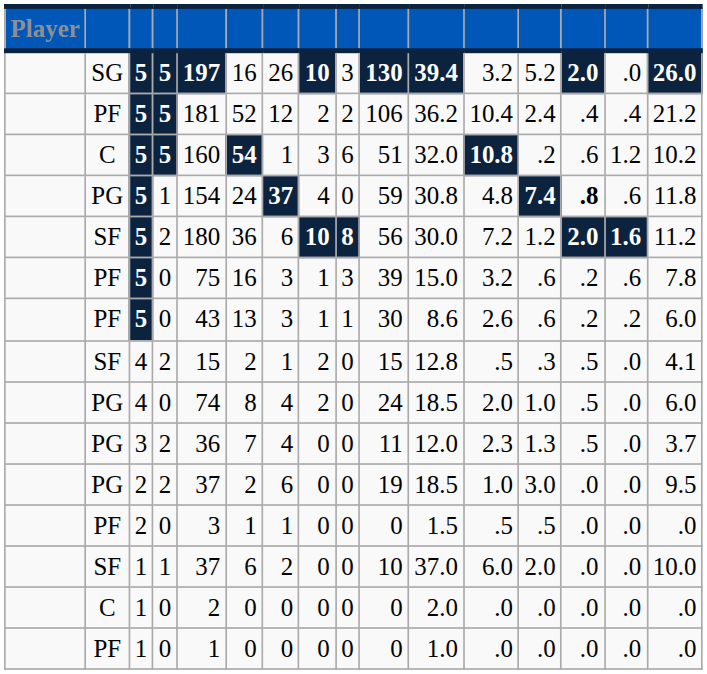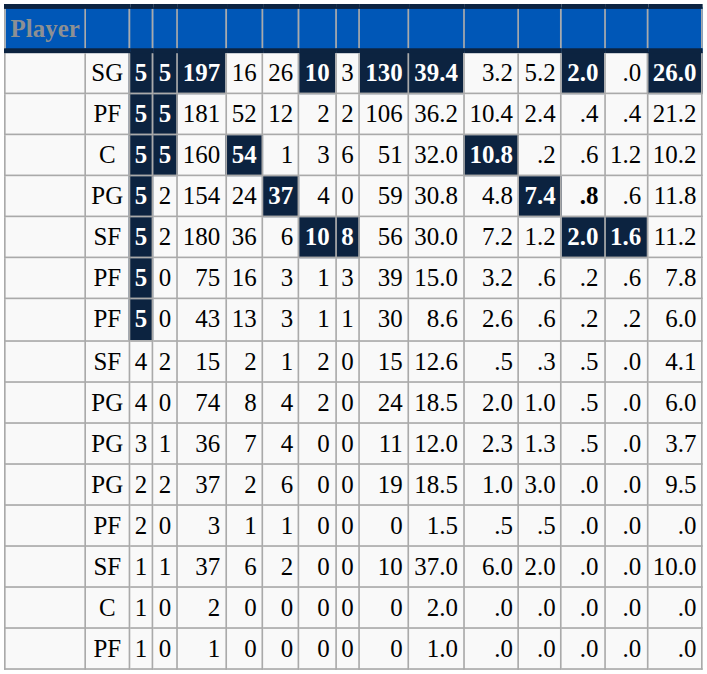PG / 5 | column 4: 1 -> 2
SF / 4 | column 11: 12.8 -> 12.6
PG / 3 | column 4: 2 -> 1
